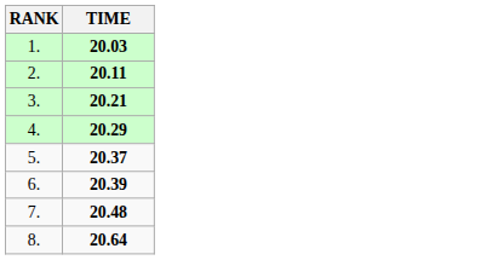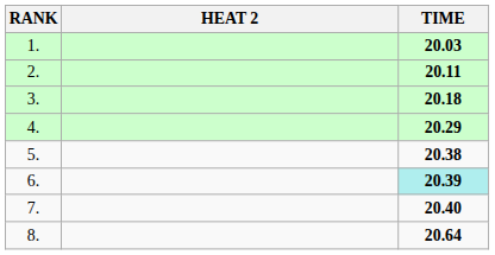+ column: HEAT 2
3. | TIME: 20.21 -> 20.18
5. | TIME: 20.37 -> 20.38
6. | TIME: no background -> paleturquoise background
7. | TIME: 20.48 -> 20.40
